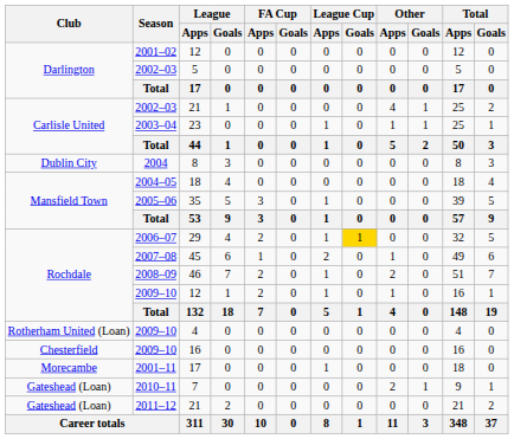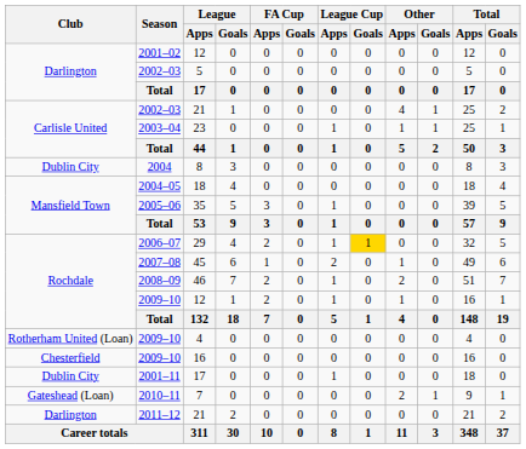2001–11 / 17 | Club: Morecambe -> Dublin City
2011–12 / 21 | Club: Gateshead (Loan) -> Darlington
